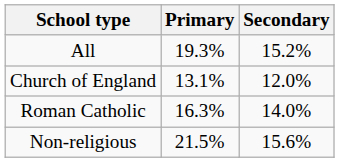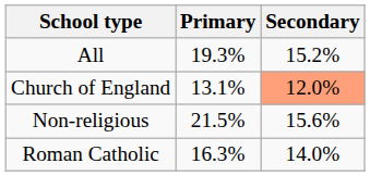Church of England | Secondary: no background -> lightsalmon background
rows swapped: Roman Catholic <-> Non-religious
